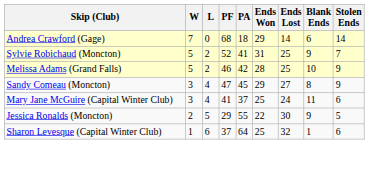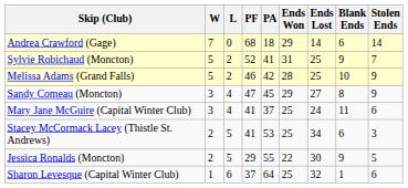+ row: Stacey McCormack Lacey (Thistle St. Andrews) | 2 | 5 | 41 | 53 | 25 | 34 | 6 | 3
